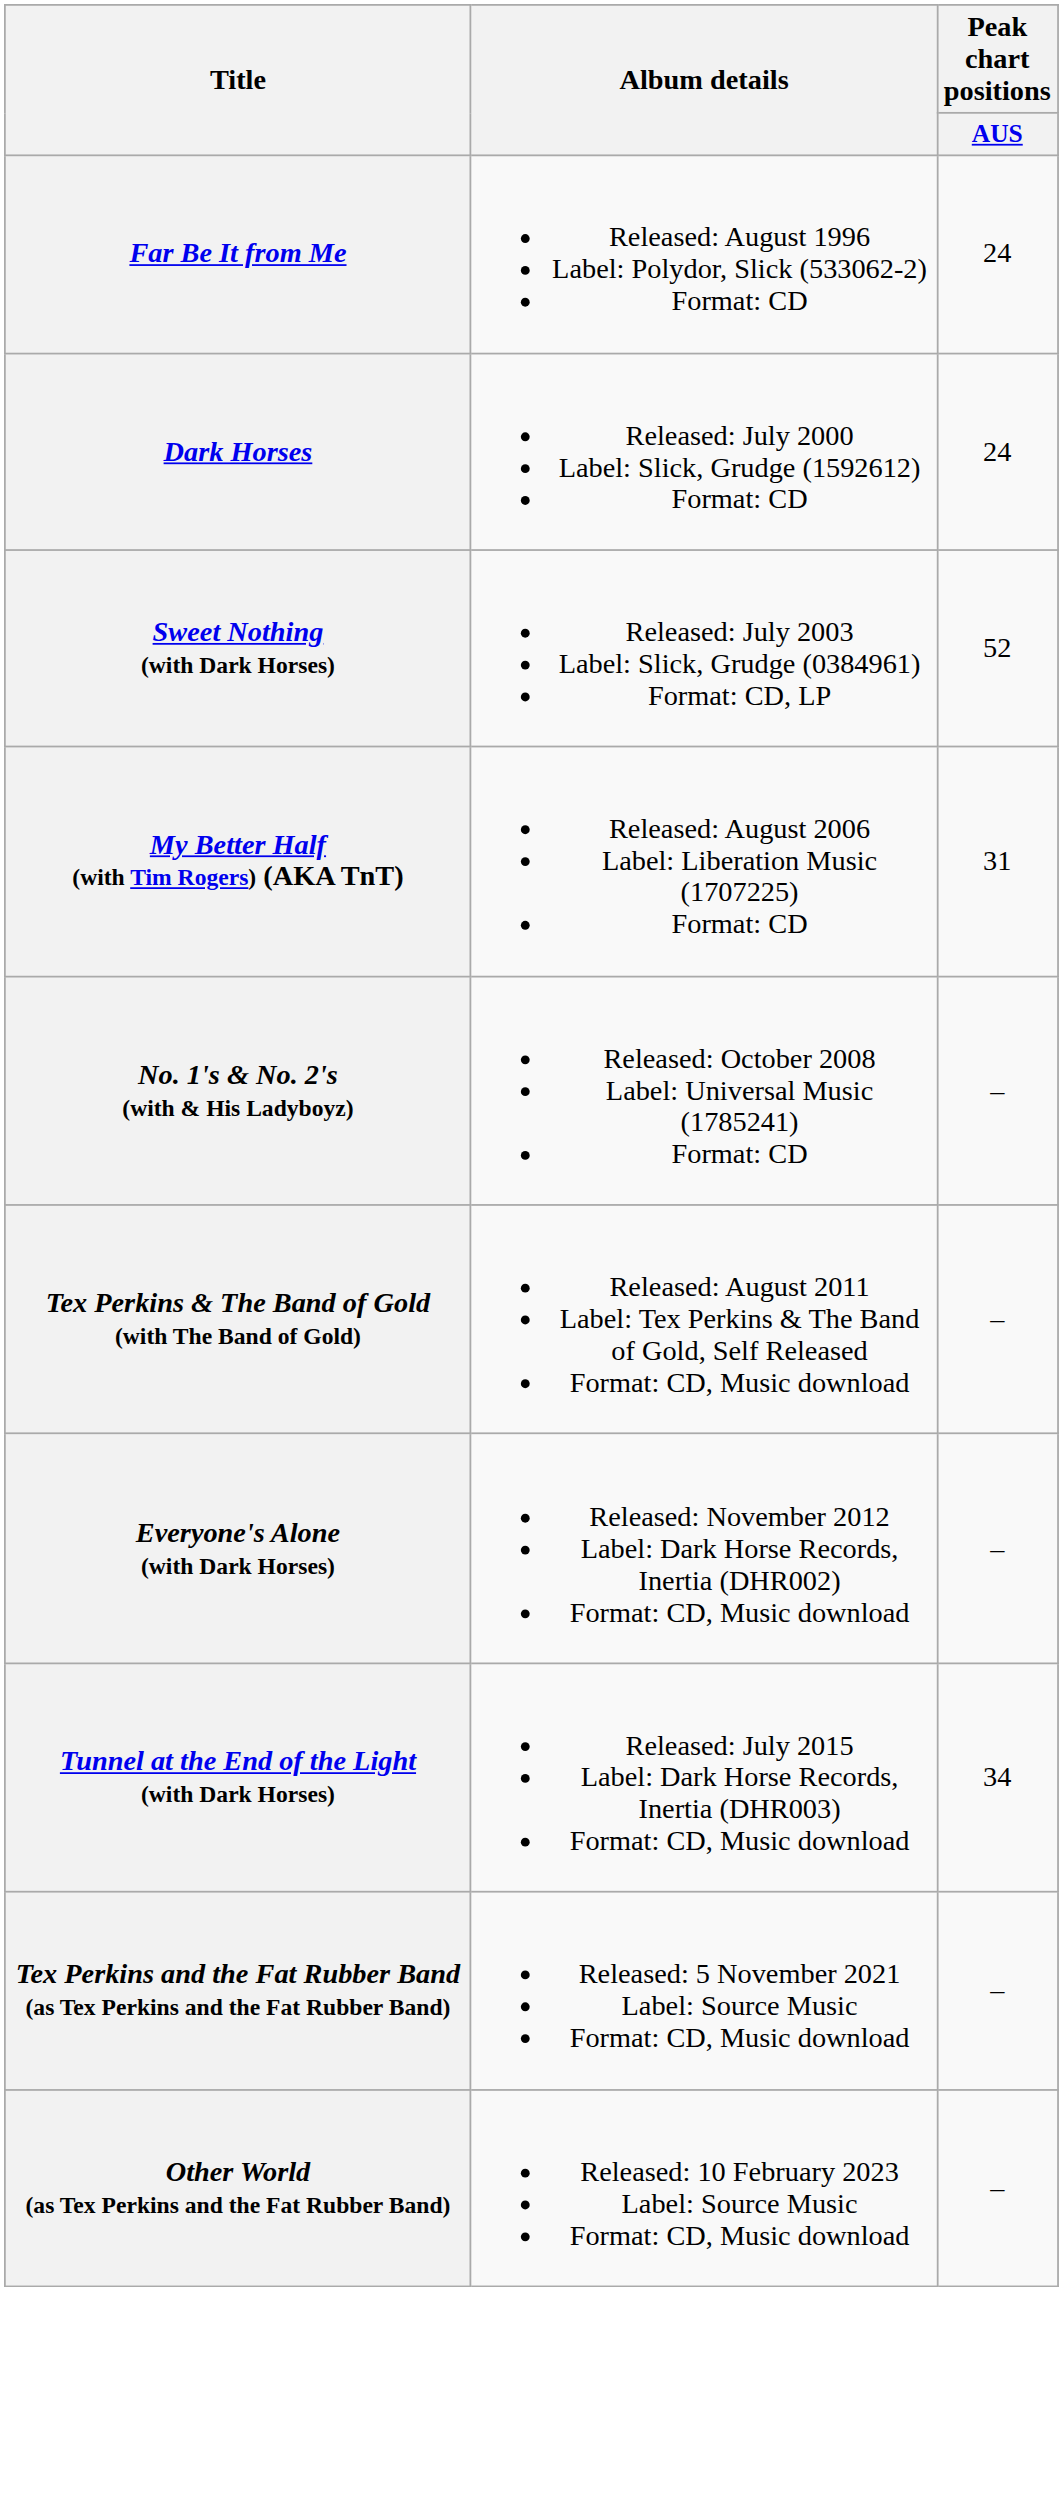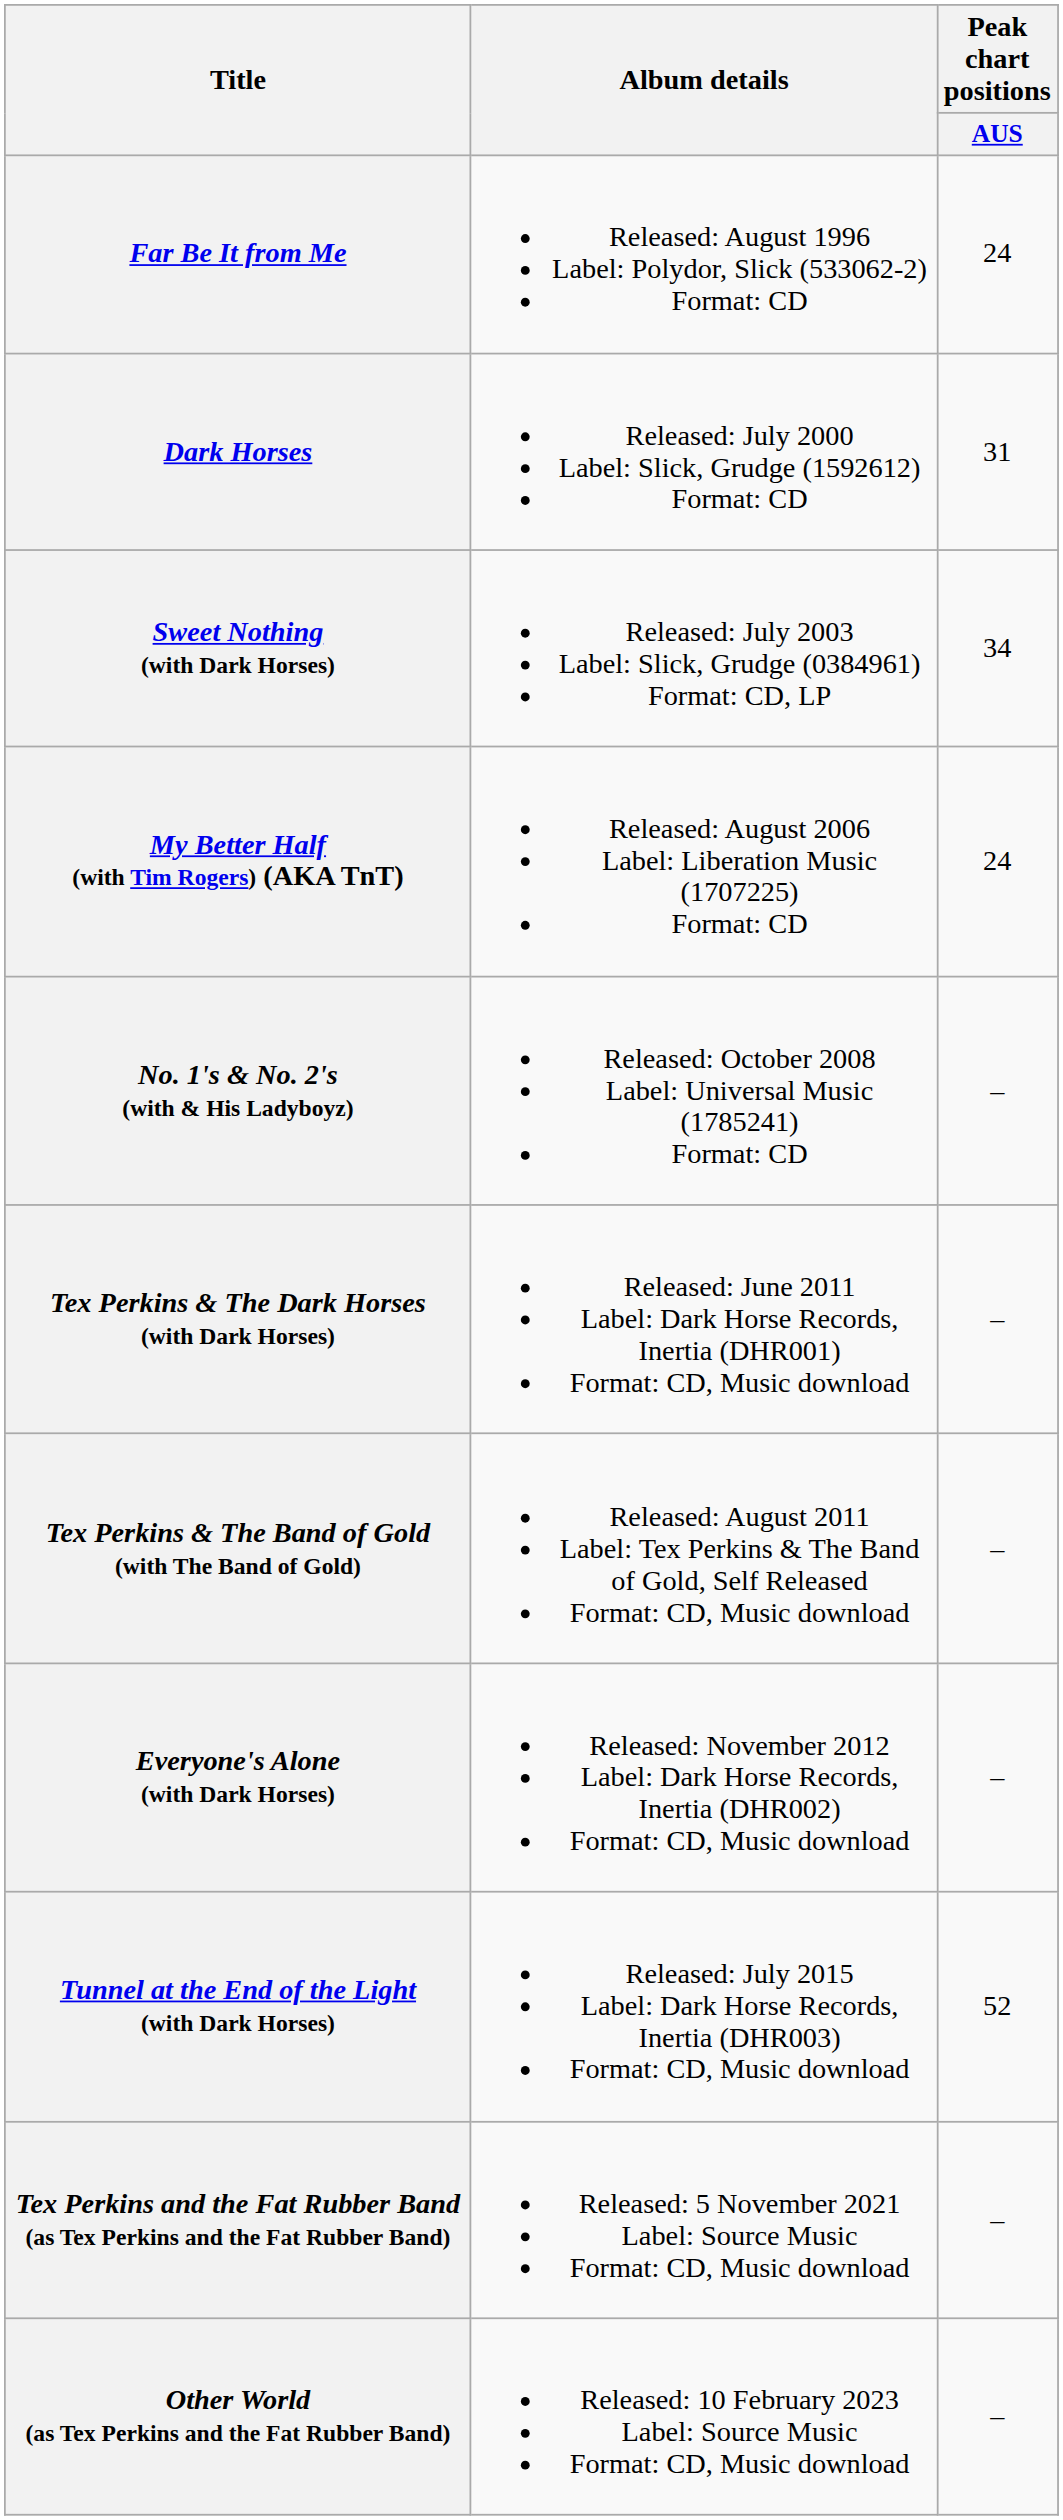Dark Horses | Peak chart positions / AUS: 24 -> 31
Sweet Nothing (with Dark Horses) | Peak chart positions / AUS: 52 -> 34
My Better Half (with Tim Rogers) (AKA TnT) | Peak chart positions / AUS: 31 -> 24
+ row: Tex Perkins & The Dark Horses (with Dark Horses) | Released: June 2011 Label: Dark Horse Records, Inertia (DHR001) Format: CD, Music download | –
Tunnel at the End of the Light (with Dark Horses) | Peak chart positions / AUS: 34 -> 52
